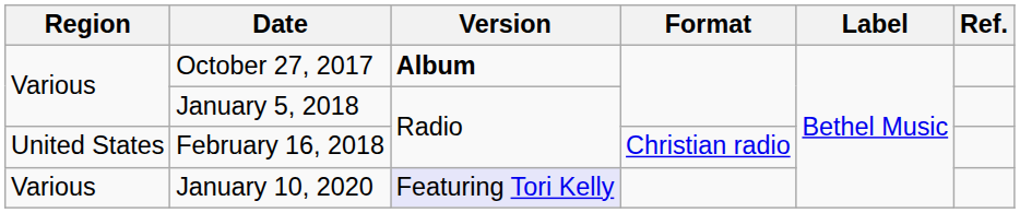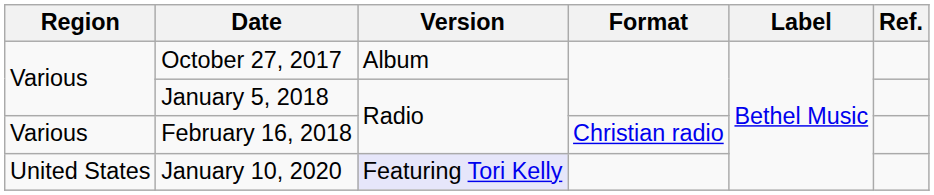October 27, 2017 | Version: bold -> normal
February 16, 2018 | Region: United States -> Various
January 10, 2020 | Region: Various -> United States
